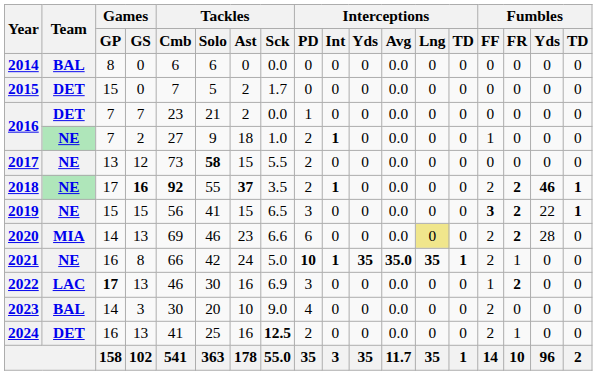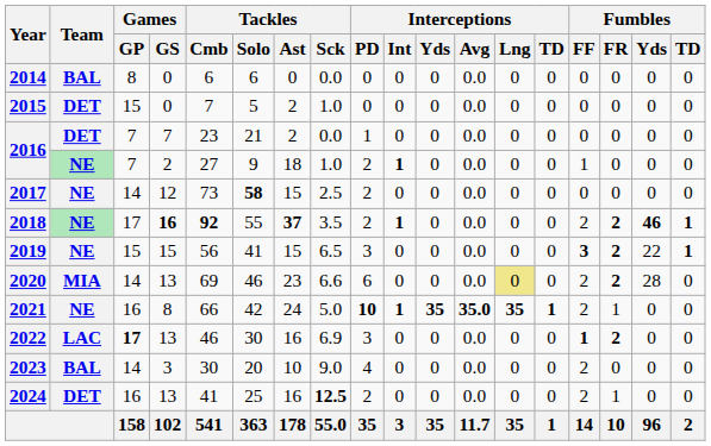2015 | Tackles / Sck: 1.7 -> 1.0
2017 | Games / GP: 13 -> 14
2017 | Tackles / Sck: 5.5 -> 2.5
2022 | Fumbles / FF: normal -> bold
